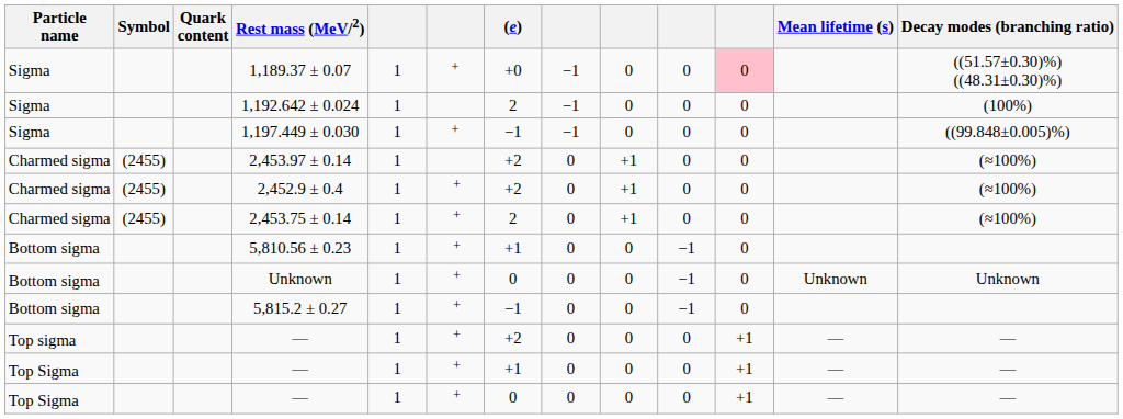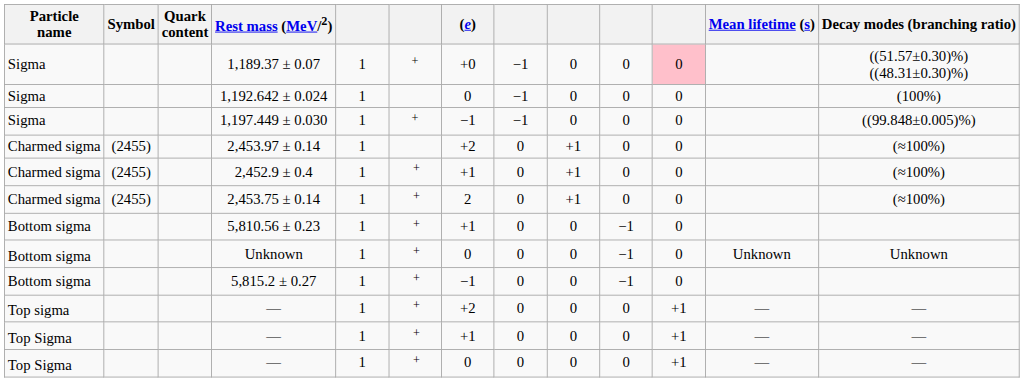1,192.642 ± 0.024 | (e): 2 -> 0
2,452.9 ± 0.4 | (e): +2 -> +1
